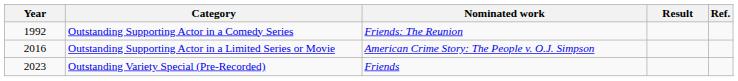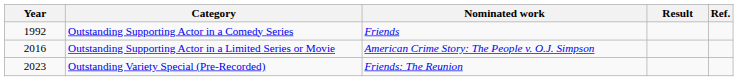Outstanding Supporting Actor in a Comedy Series | Nominated work: Friends: The Reunion -> Friends
Outstanding Variety Special (Pre-Recorded) | Nominated work: Friends -> Friends: The Reunion
